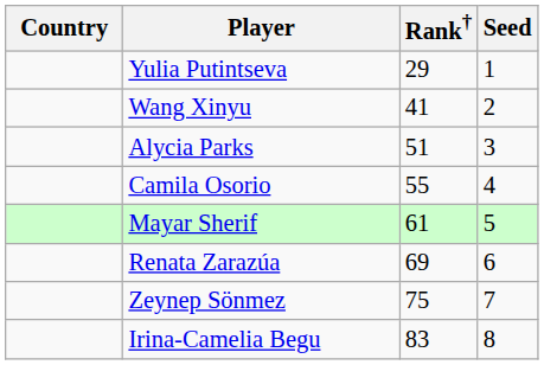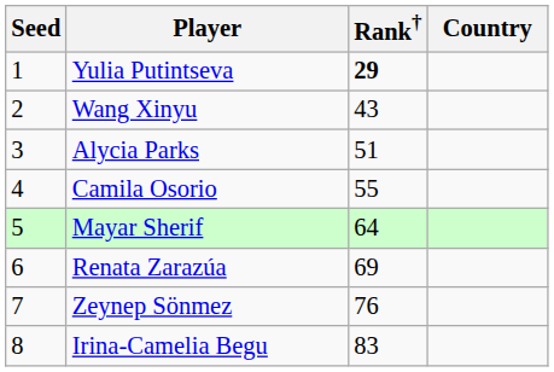columns swapped: Country <-> Seed
Yulia Putintseva | Rank†: normal -> bold
Wang Xinyu | Rank†: 41 -> 43
Mayar Sherif | Rank†: 61 -> 64
Zeynep Sönmez | Rank†: 75 -> 76
